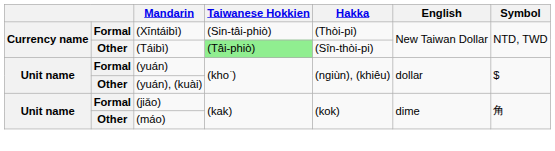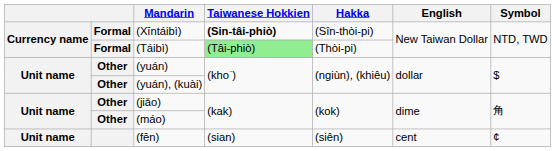(Xīntáibì) | Taiwanese Hokkien: normal -> bold
(Xīntáibì) | Hakka: (Thòi-pi) -> (Sîn-thòi-pi)
(Táibì) | column 2: Other -> Formal
(Táibì) | Hakka: (Sîn-thòi-pi) -> (Thòi-pi)
(yuán) | column 2: Formal -> Other
(jiǎo) | column 2: Formal -> Other
+ row: Unit name | (fēn) | (sian) | (siên) | cent | ¢
